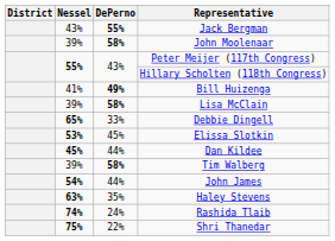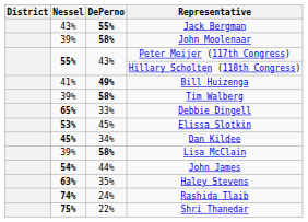rows swapped: Tim Walberg <-> Lisa McClain
Dan Kildee | DePerno: 44% -> 34%
